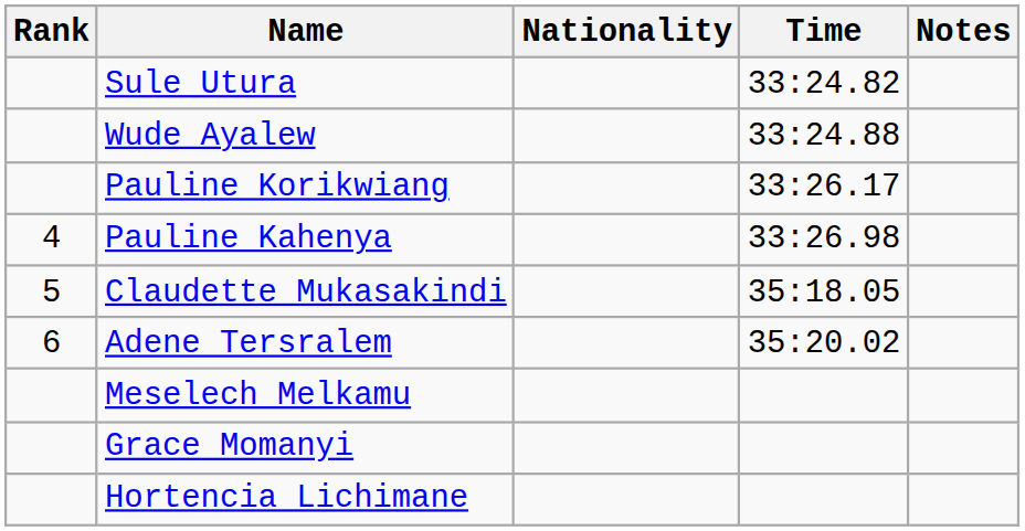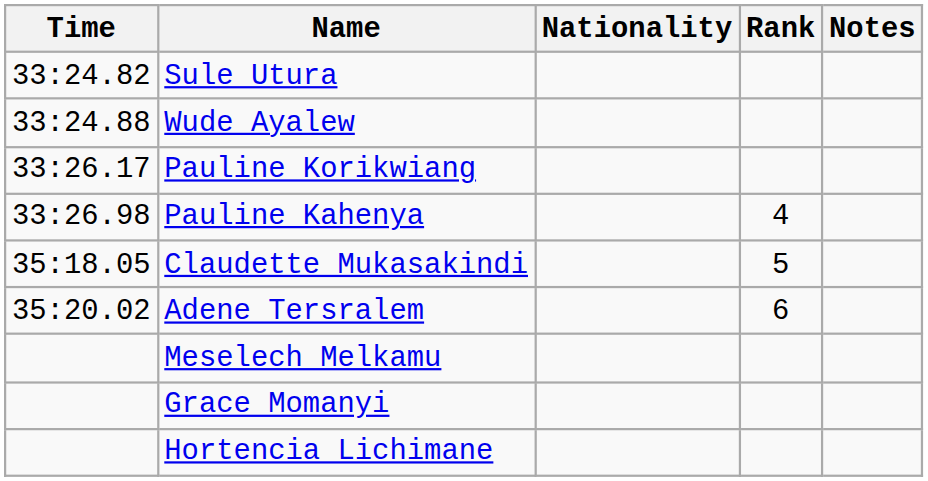columns swapped: Rank <-> Time
